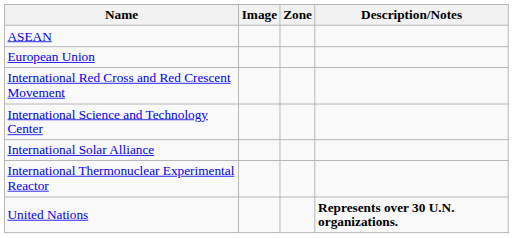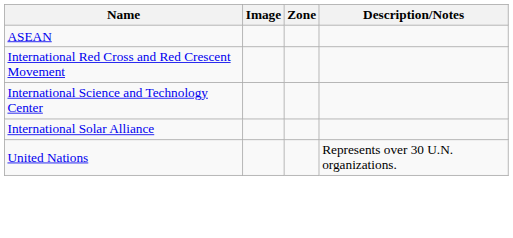- row: European Union
- row: International Thermonuclear Experimental Reactor
United Nations | Description/Notes: bold -> normal
